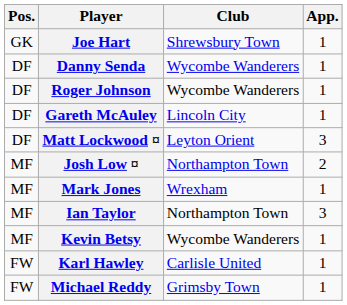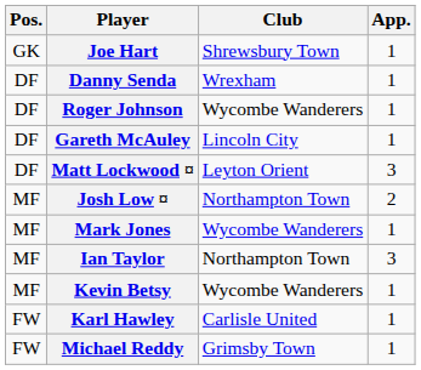Danny Senda | Club: Wycombe Wanderers -> Wrexham
Mark Jones | Club: Wrexham -> Wycombe Wanderers
